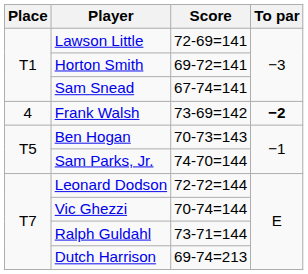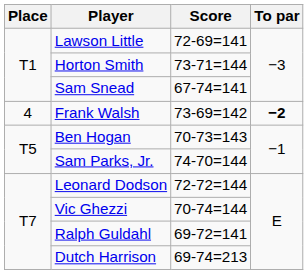Horton Smith | Score: 69-72=141 -> 73-71=144
Ralph Guldahl | Score: 73-71=144 -> 69-72=141
